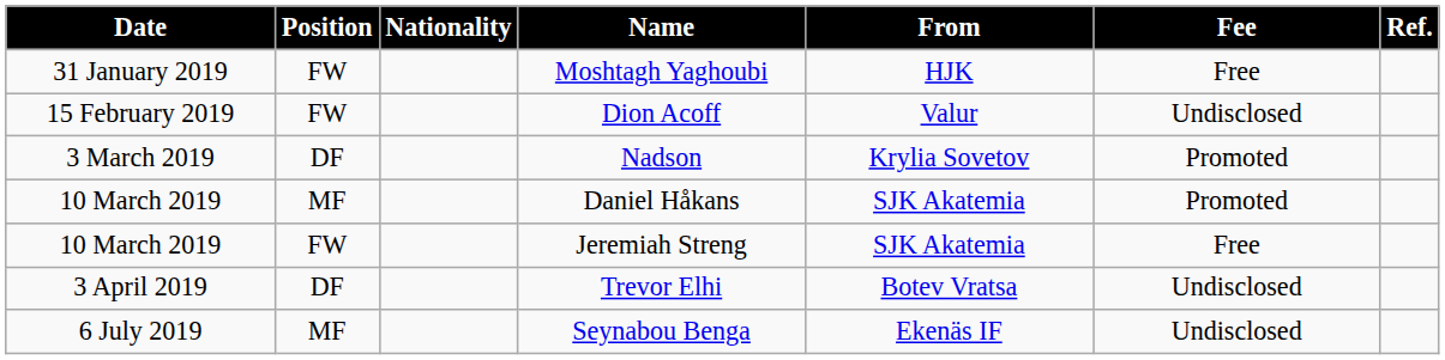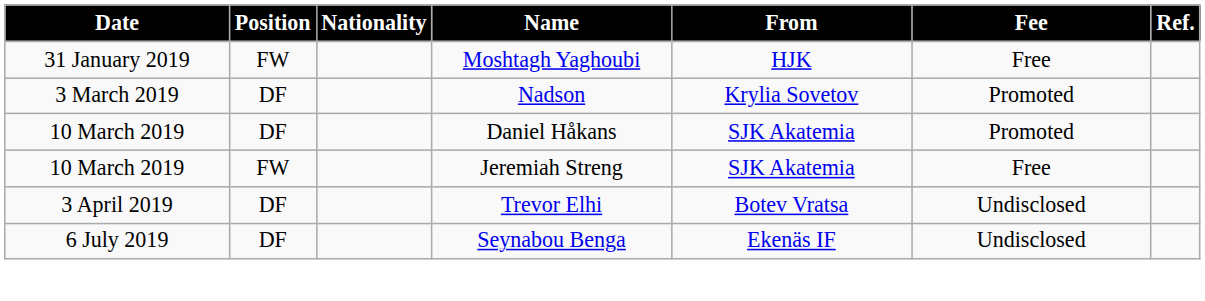- row: 15 February 2019 | FW | Dion Acoff | Valur | Undisclosed
Daniel Håkans | Position: MF -> DF
Seynabou Benga | Position: MF -> DF
